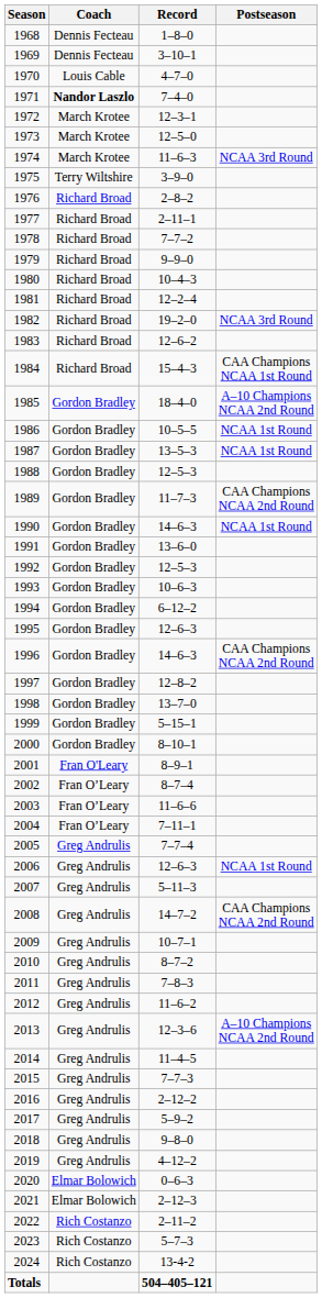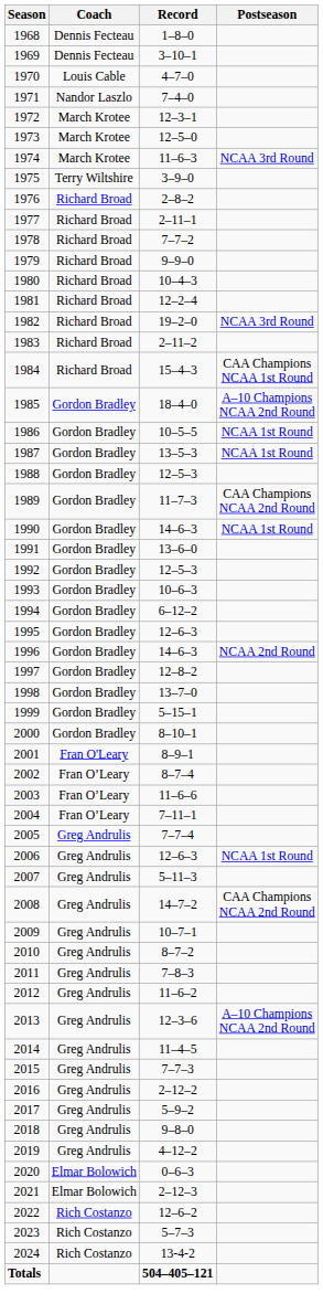1971 | Coach: bold -> normal
1983 | Record: 12–6–2 -> 2–11–2
1996 | Postseason: CAA Champions NCAA 2nd Round -> NCAA 2nd Round
2022 | Record: 2–11–2 -> 12–6–2
